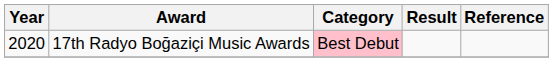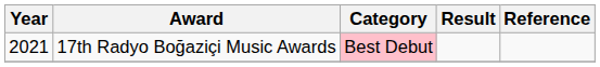17th Radyo Boğaziçi Music Awards | Year: 2020 -> 2021
